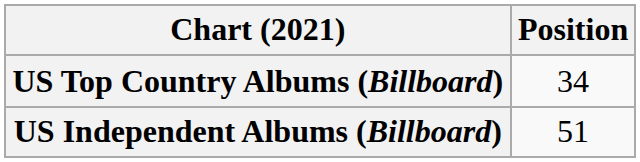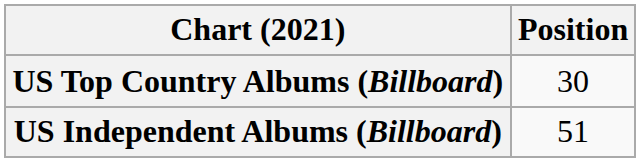US Top Country Albums (Billboard) | Position: 34 -> 30
